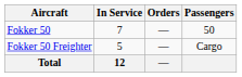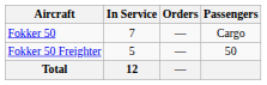Fokker 50 | Passengers: 50 -> Cargo
Fokker 50 Freighter | Passengers: Cargo -> 50
